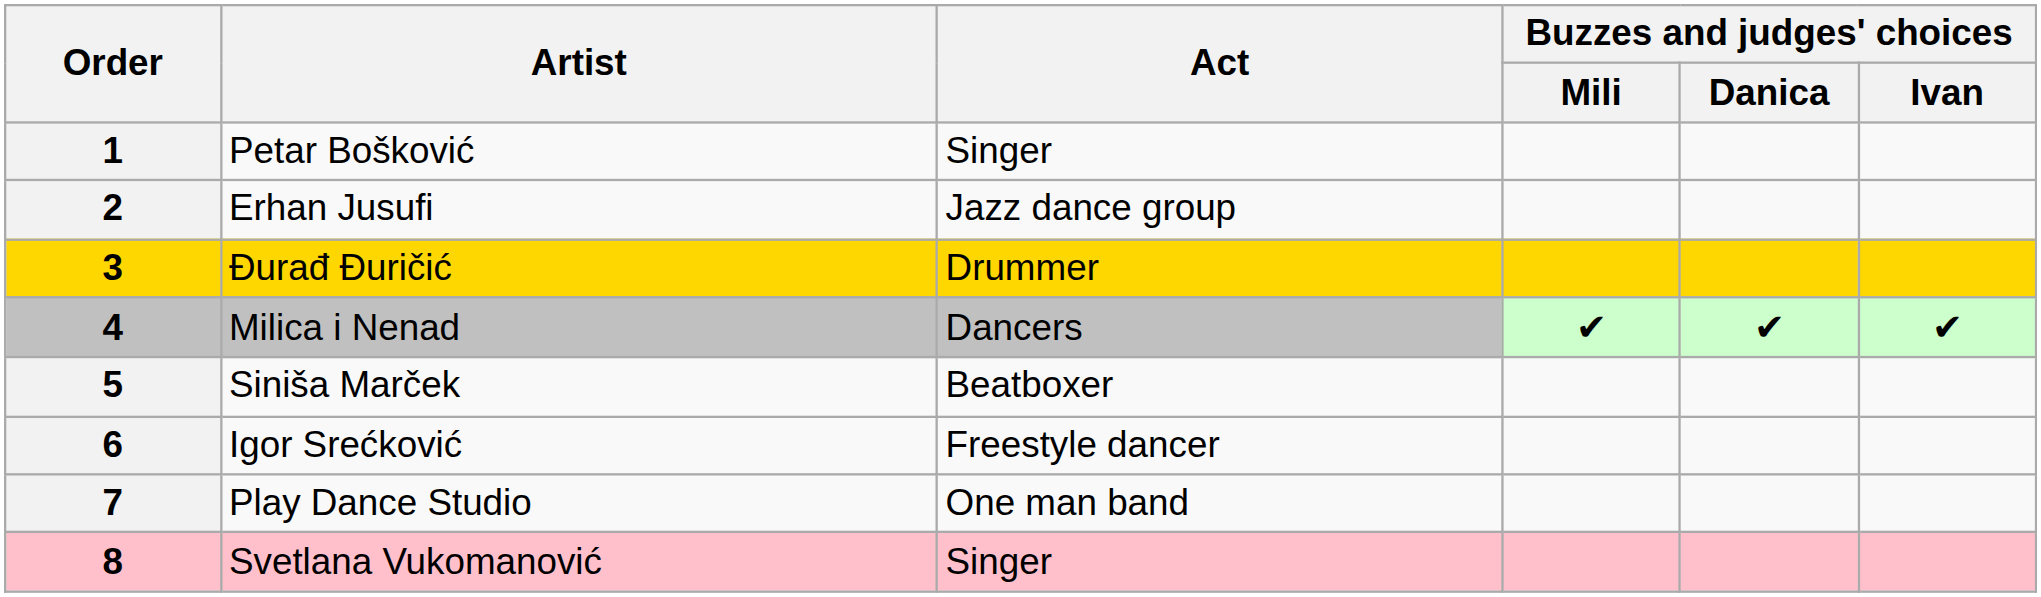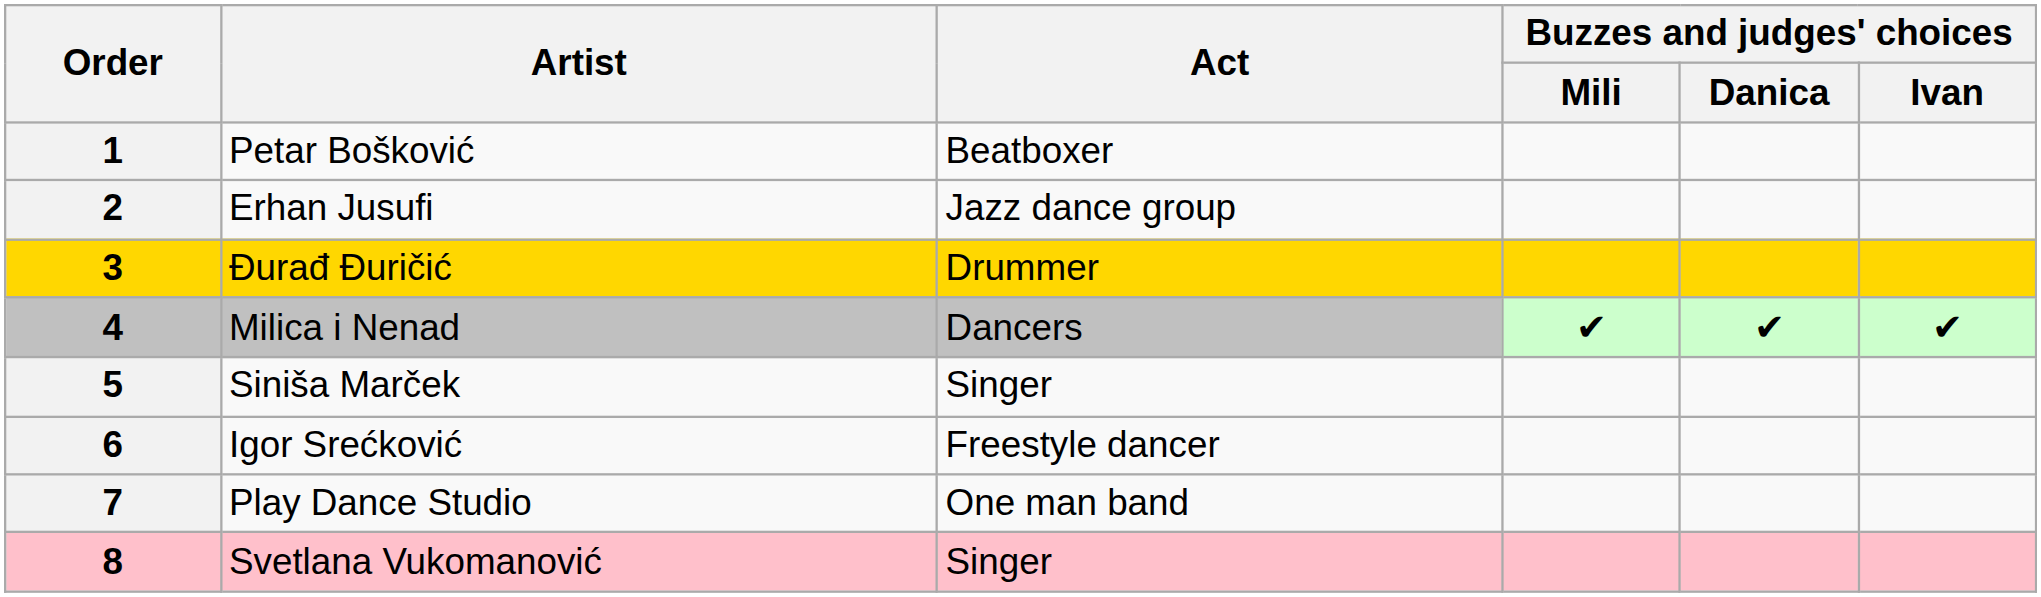1 | Act: Singer -> Beatboxer
5 | Act: Beatboxer -> Singer
